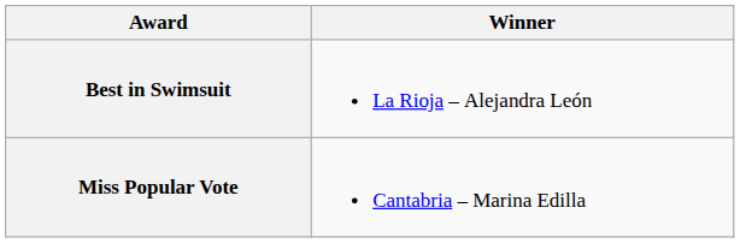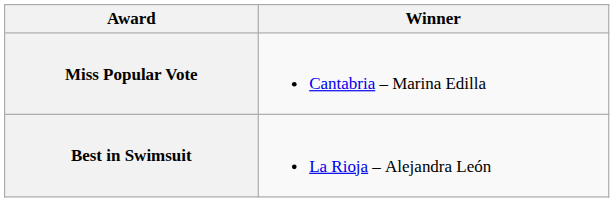rows swapped: Miss Popular Vote <-> Best in Swimsuit
